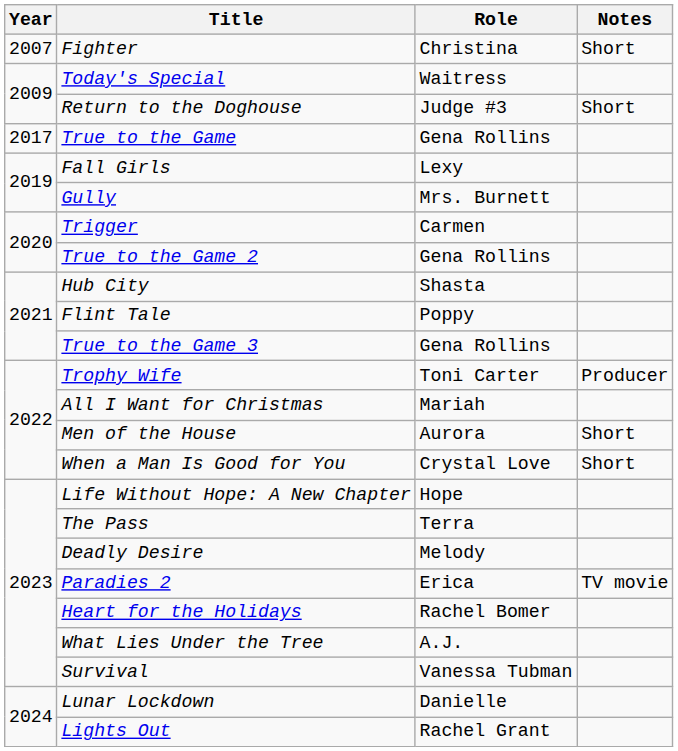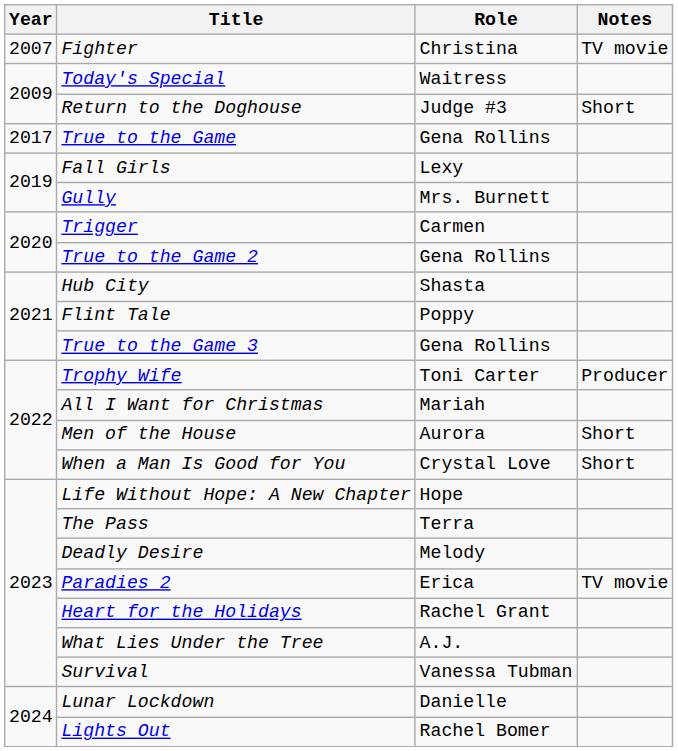Fighter | Notes: Short -> TV movie
Heart for the Holidays | Role: Rachel Bomer -> Rachel Grant
Lights Out | Role: Rachel Grant -> Rachel Bomer
